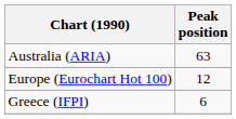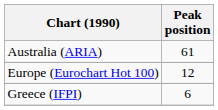Australia (ARIA) | Peak position: 63 -> 61
